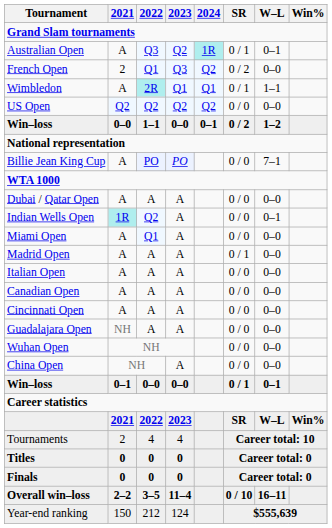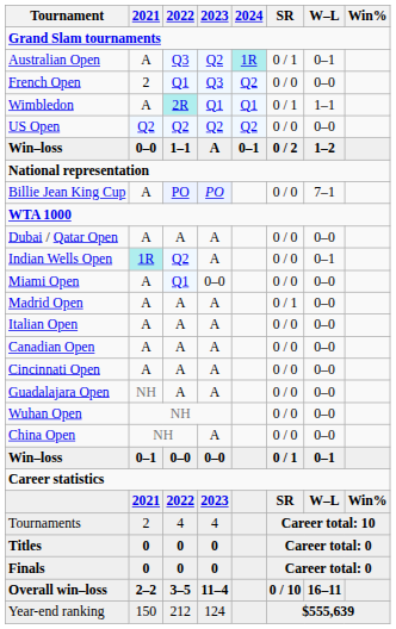French Open | SR: 0 / 2 -> 0 / 0
Win–loss / 1–1 | 2023: 0–0 -> A
Miami Open | 2023: A -> 0–0
